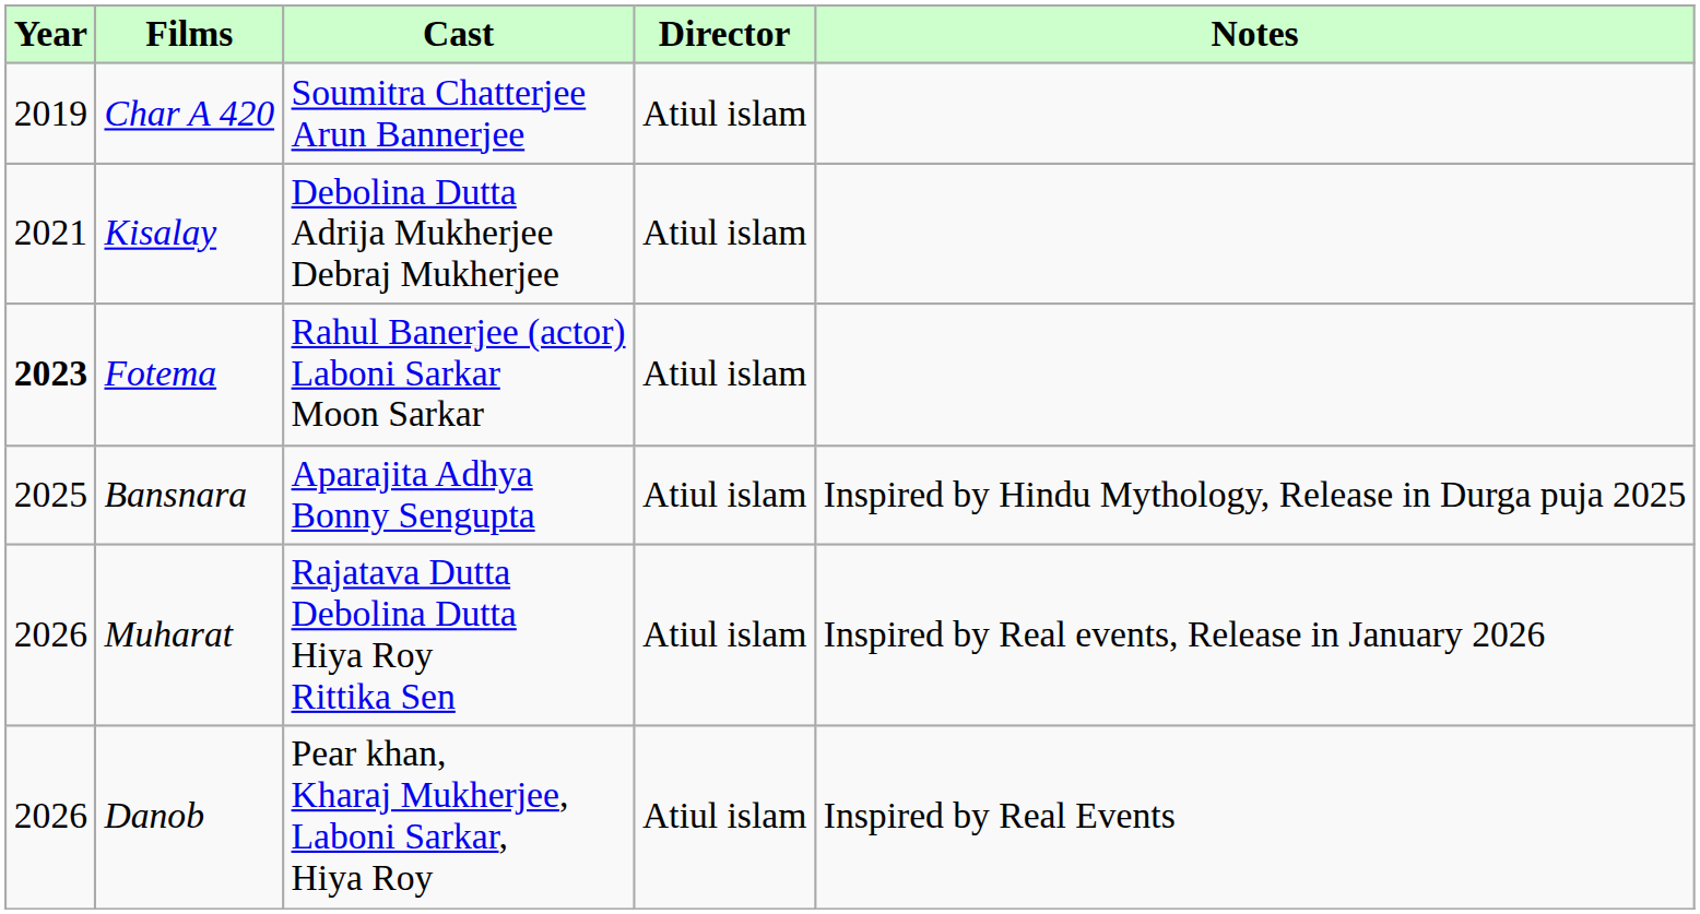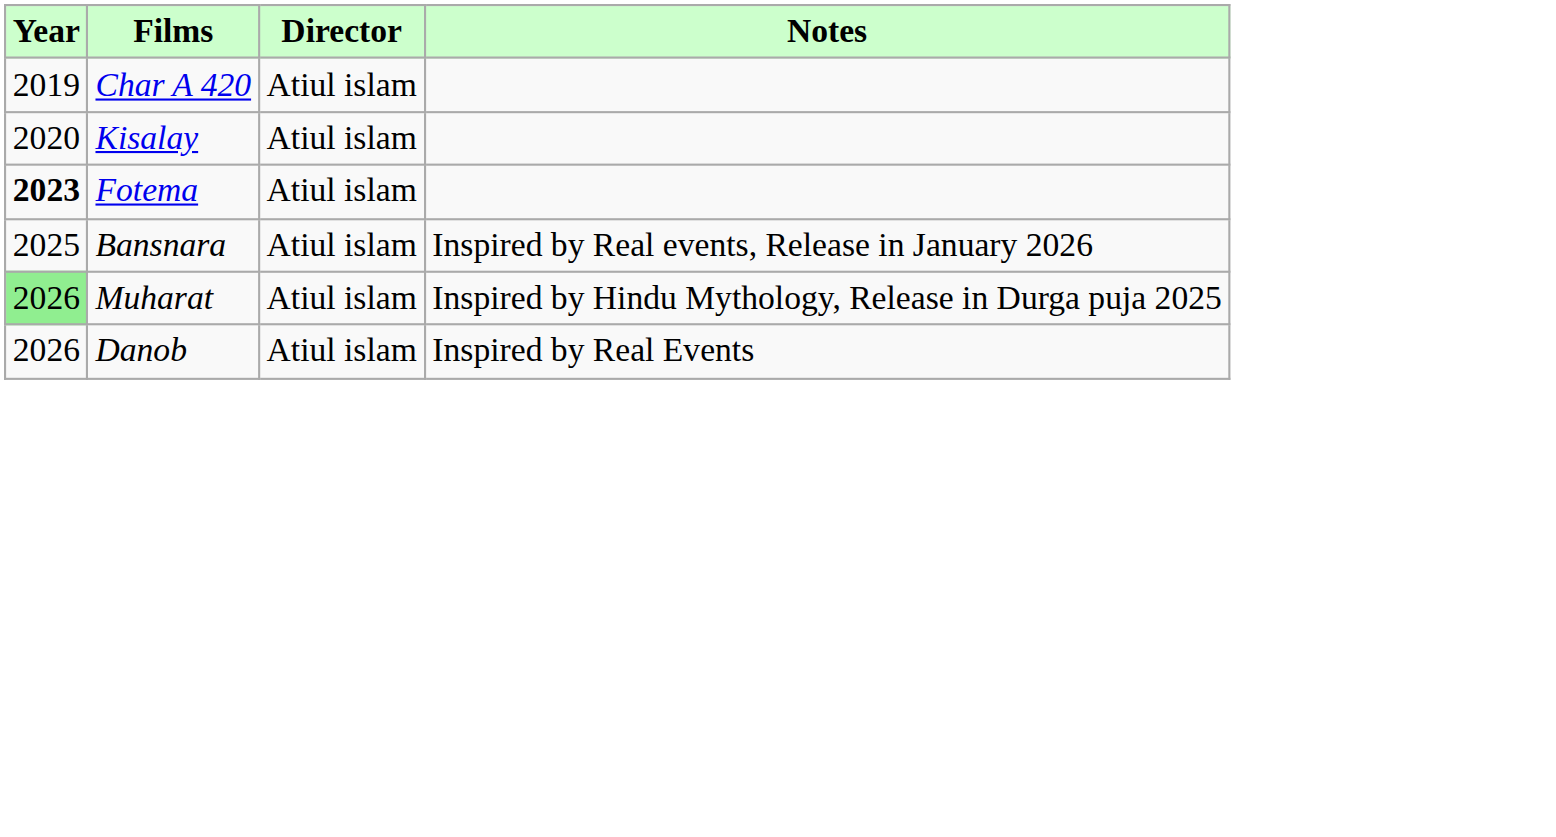- column: Cast | Soumitra Chatterjee Arun Bannerjee | Debolina Dutta Adrija Mukherjee Debraj Mukherjee | Rahul Banerjee (actor) Laboni Sarkar Moon Sarkar | Aparajita Adhya Bonny Sengupta | Rajatava Dutta Debolina Dutta Hiya Roy Rittika Sen | Pear khan, Kharaj Mukherjee, Laboni Sarkar, Hiya Roy
Kisalay | Year: 2021 -> 2020
Bansnara | Notes: Inspired by Hindu Mythology, Release in Durga puja 2025 -> Inspired by Real events, Release in January 2026
Muharat | Year: no background -> lightgreen background
Muharat | Notes: Inspired by Real events, Release in January 2026 -> Inspired by Hindu Mythology, Release in Durga puja 2025
